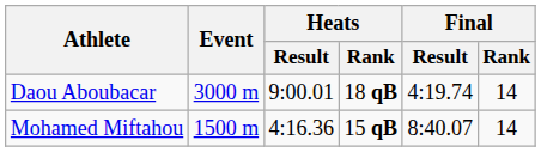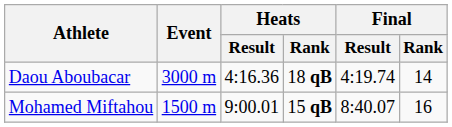Daou Aboubacar | Heats / Result: 9:00.01 -> 4:16.36
Mohamed Miftahou | Heats / Result: 4:16.36 -> 9:00.01
Mohamed Miftahou | Final / Rank: 14 -> 16
